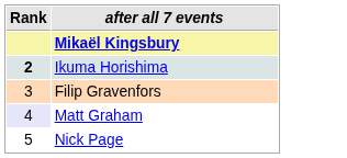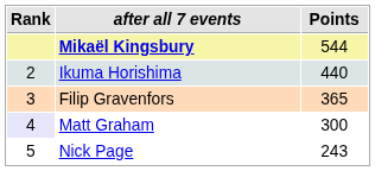+ column: Points | 544 | 440 | 365 | 300 | 243
Ikuma Horishima | Rank: bold -> normal
